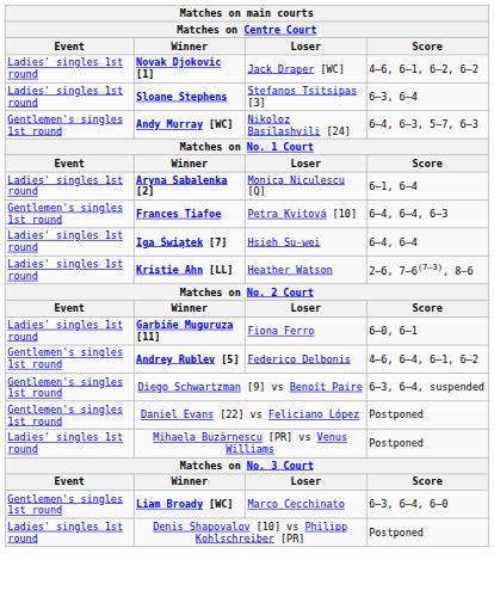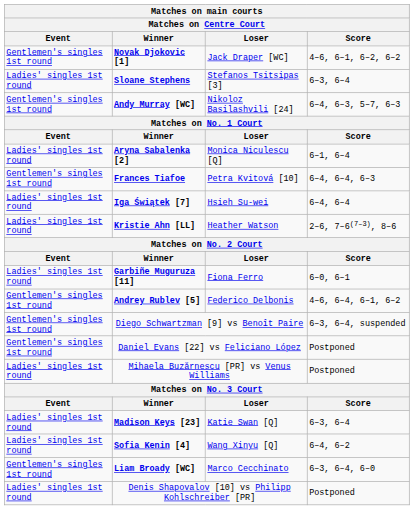Novak Djokovic [1] | Event: Ladies' singles 1st round -> Gentlemen's singles 1st round
+ row: Ladies' singles 1st round | Madison Keys [23] | Katie Swan [Q] | 6–3, 6–4
+ row: Ladies' singles 1st round | Sofia Kenin [4] | Wang Xinyu [Q] | 6–4, 6–2
